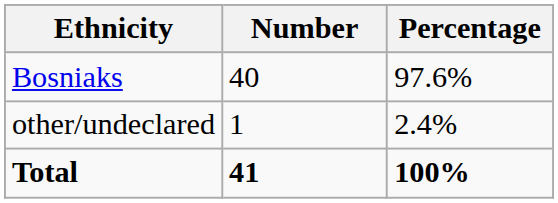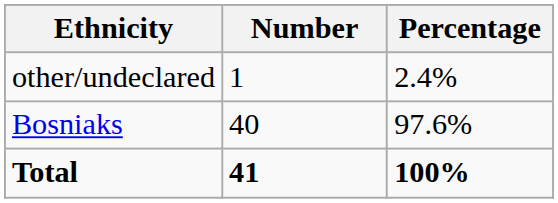rows swapped: Bosniaks <-> other/undeclared
